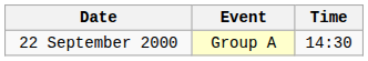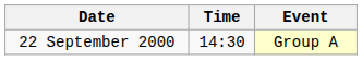columns swapped: Time <-> Event
